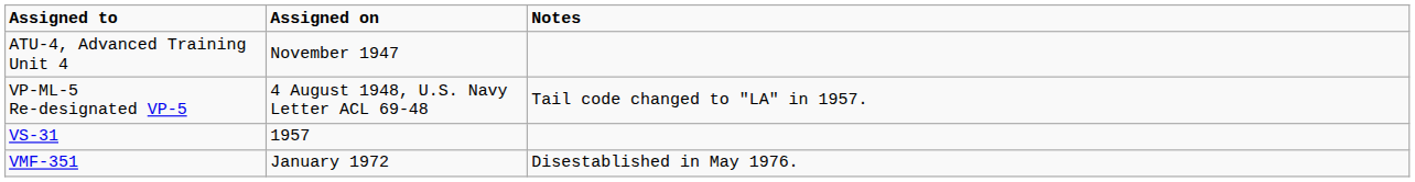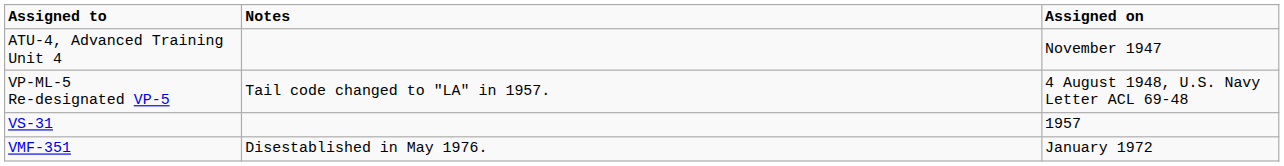columns swapped: Assigned on <-> Notes
